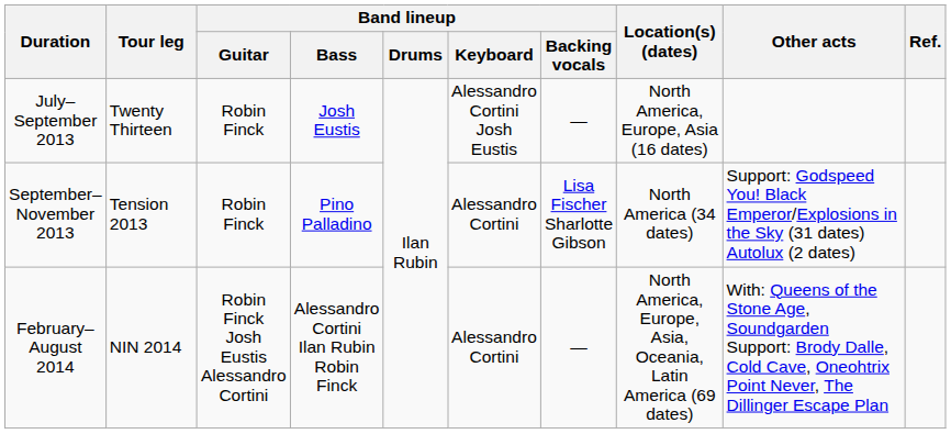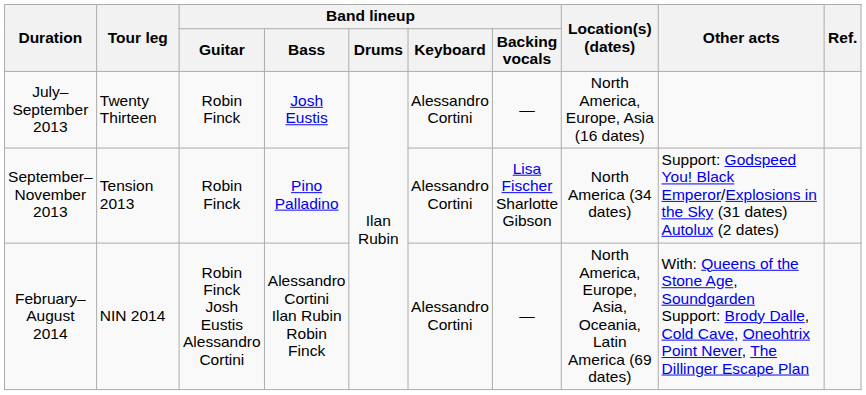July–September 2013 | Band lineup / Keyboard: Alessandro Cortini Josh Eustis -> Alessandro Cortini
